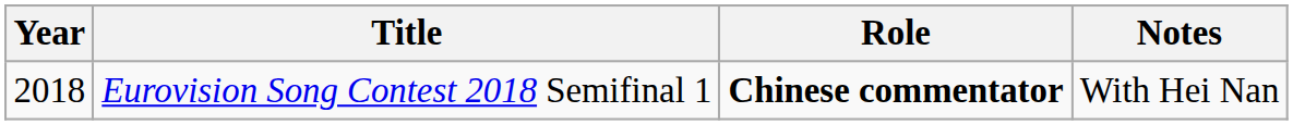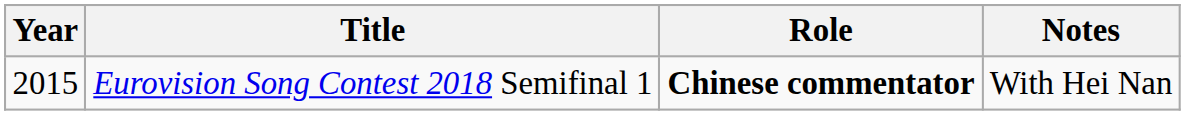Eurovision Song Contest 2018 Semifinal 1 | Year: 2018 -> 2015
